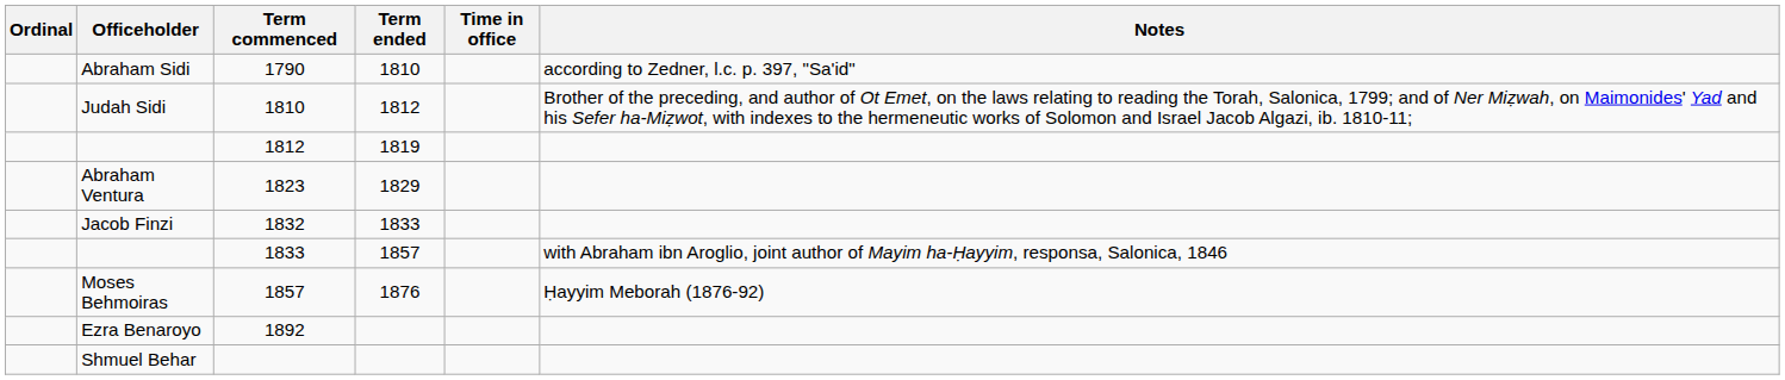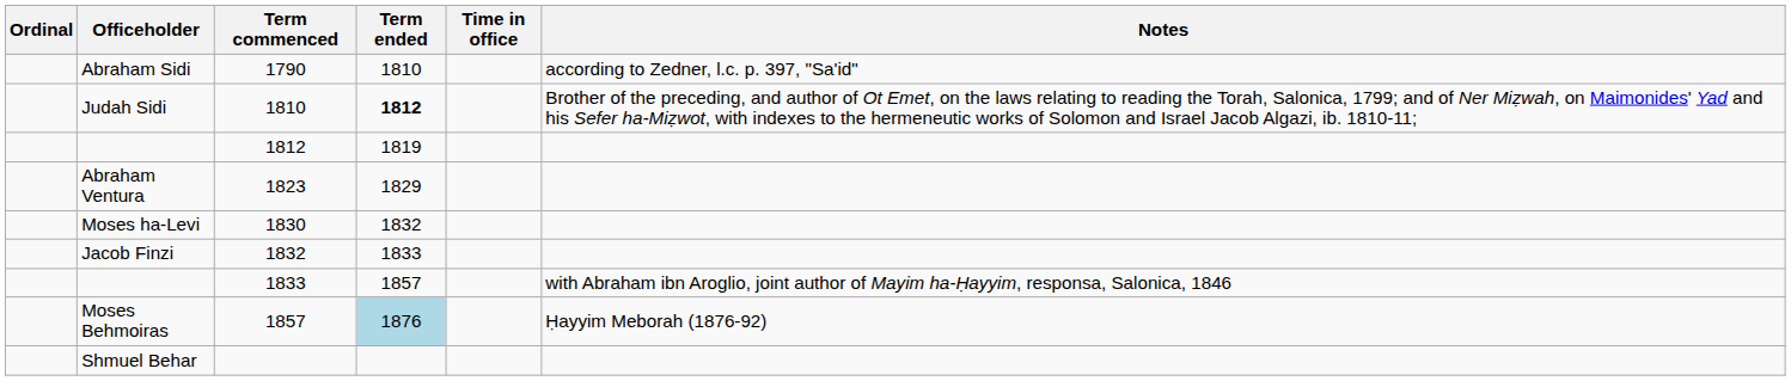Judah Sidi | Term ended: normal -> bold
+ row: Moses ha-Levi | 1830 | 1832
Moses Behmoiras | Term ended: no background -> lightblue background
- row: Ezra Benaroyo | 1892
